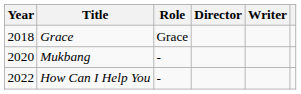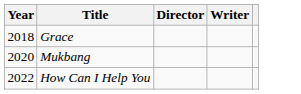- column: Role | Grace | - | -
